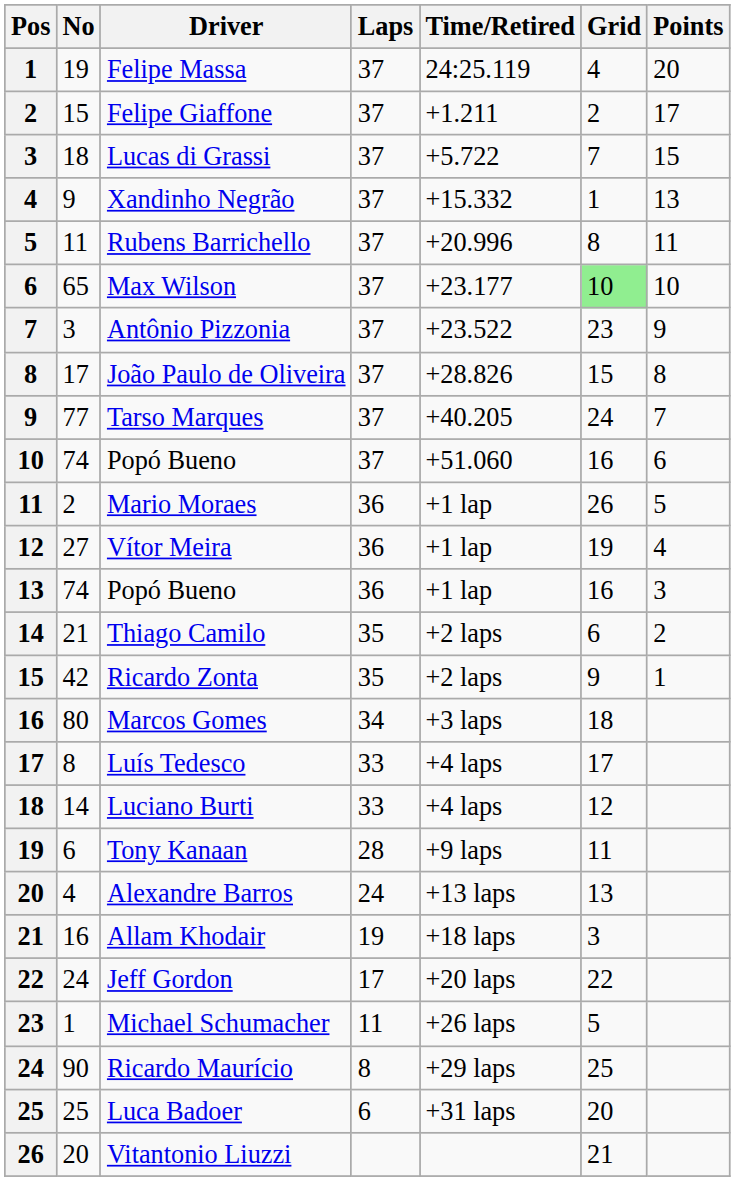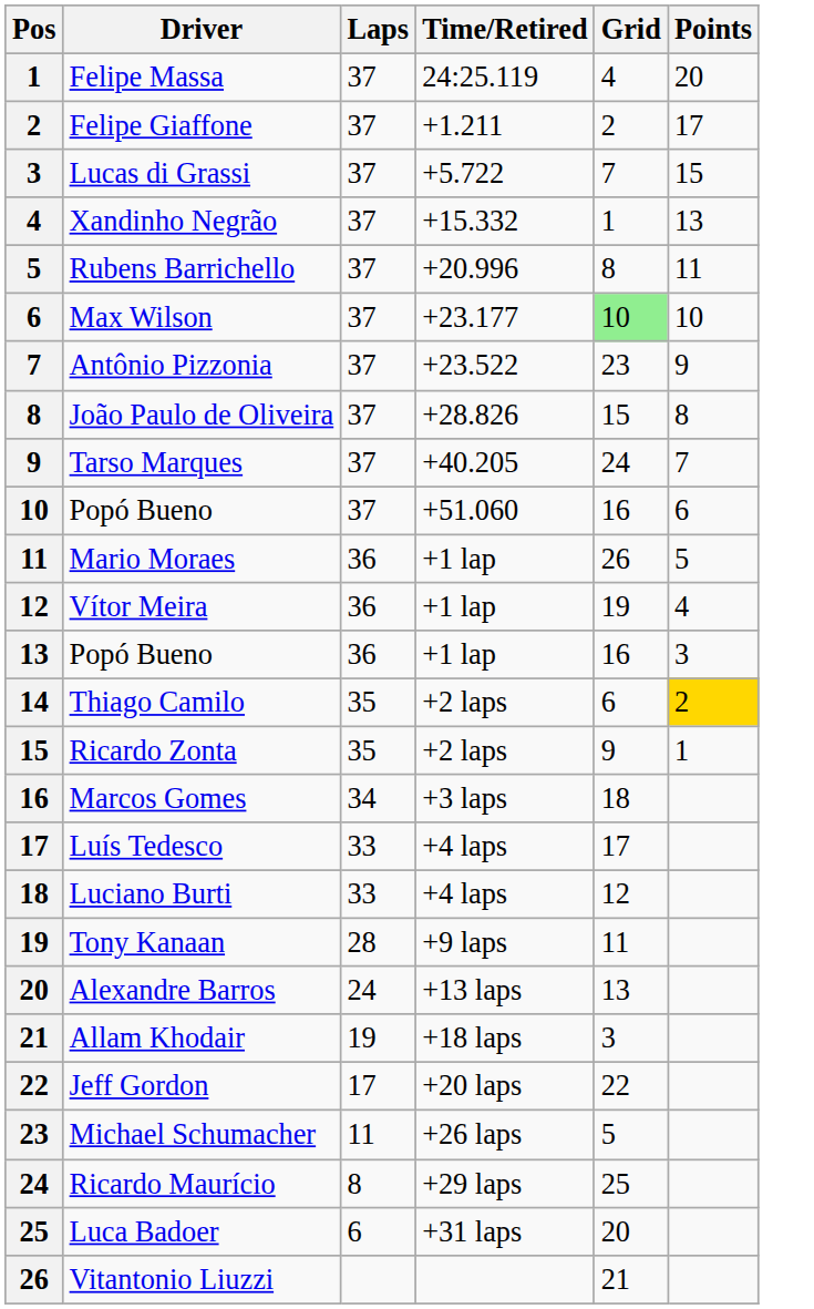- column: No | 19 | 15 | 18 | 9 | 11 | 65 | 3 | 17 | 77 | 74 | 2 | 27 | 74 | 21 | 42 | 80 | 8 | 14 | 6 | 4 | 16 | 24 | 1 | 90 | 25 | 20
Thiago Camilo | Points: no background -> gold background
